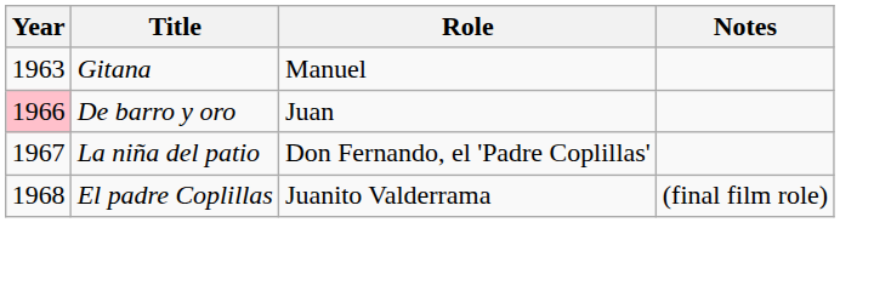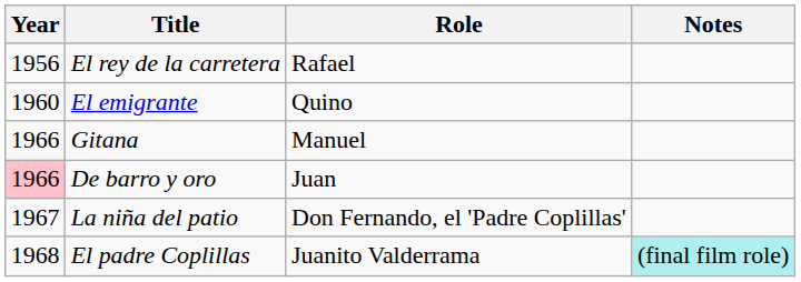+ row: 1956 | El rey de la carretera | Rafael
+ row: 1960 | El emigrante | Quino
Gitana | Year: 1963 -> 1966
El padre Coplillas | Notes: no background -> paleturquoise background
